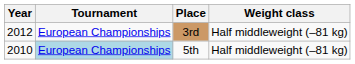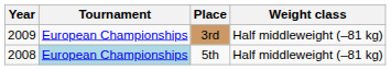3rd | Year: 2012 -> 2009
5th | Year: 2010 -> 2008
